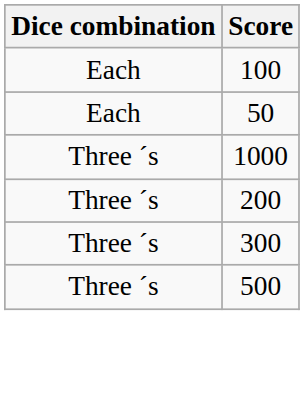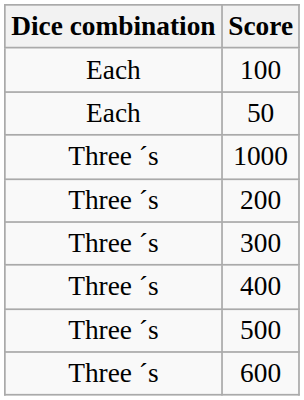+ row: Three ´s | 400
+ row: Three ´s | 600
